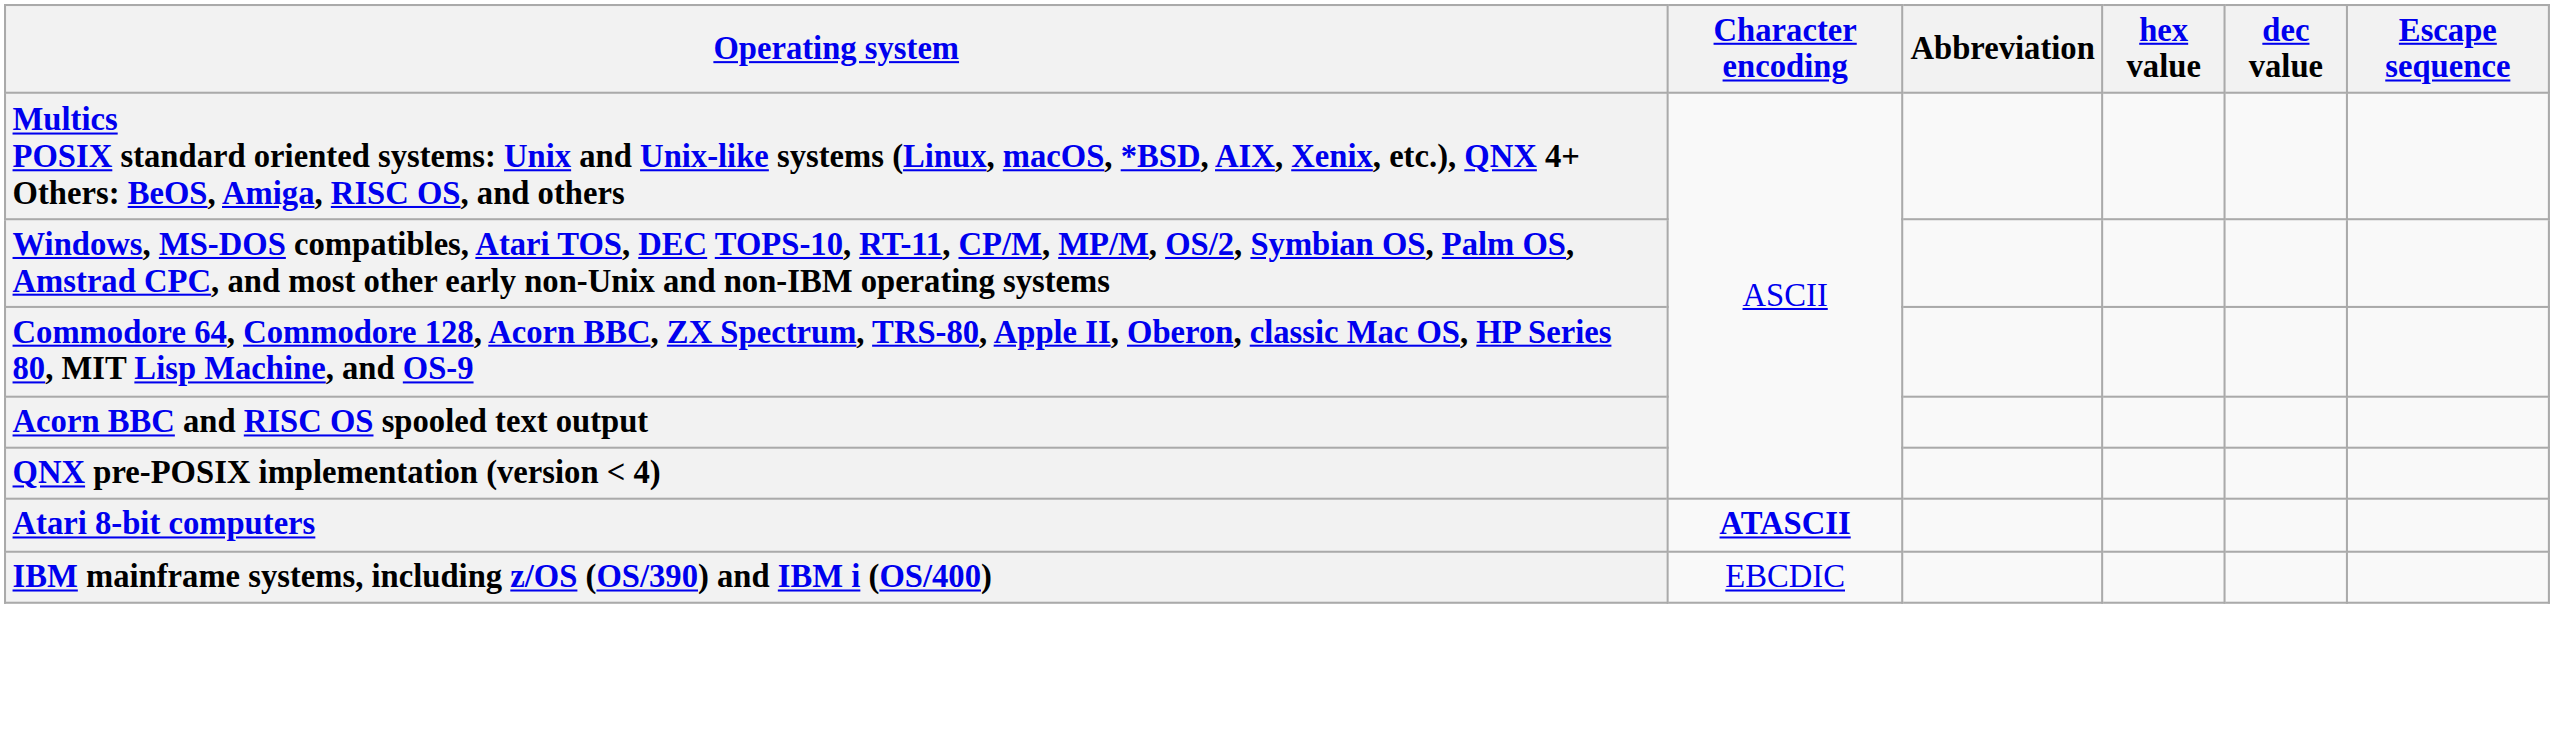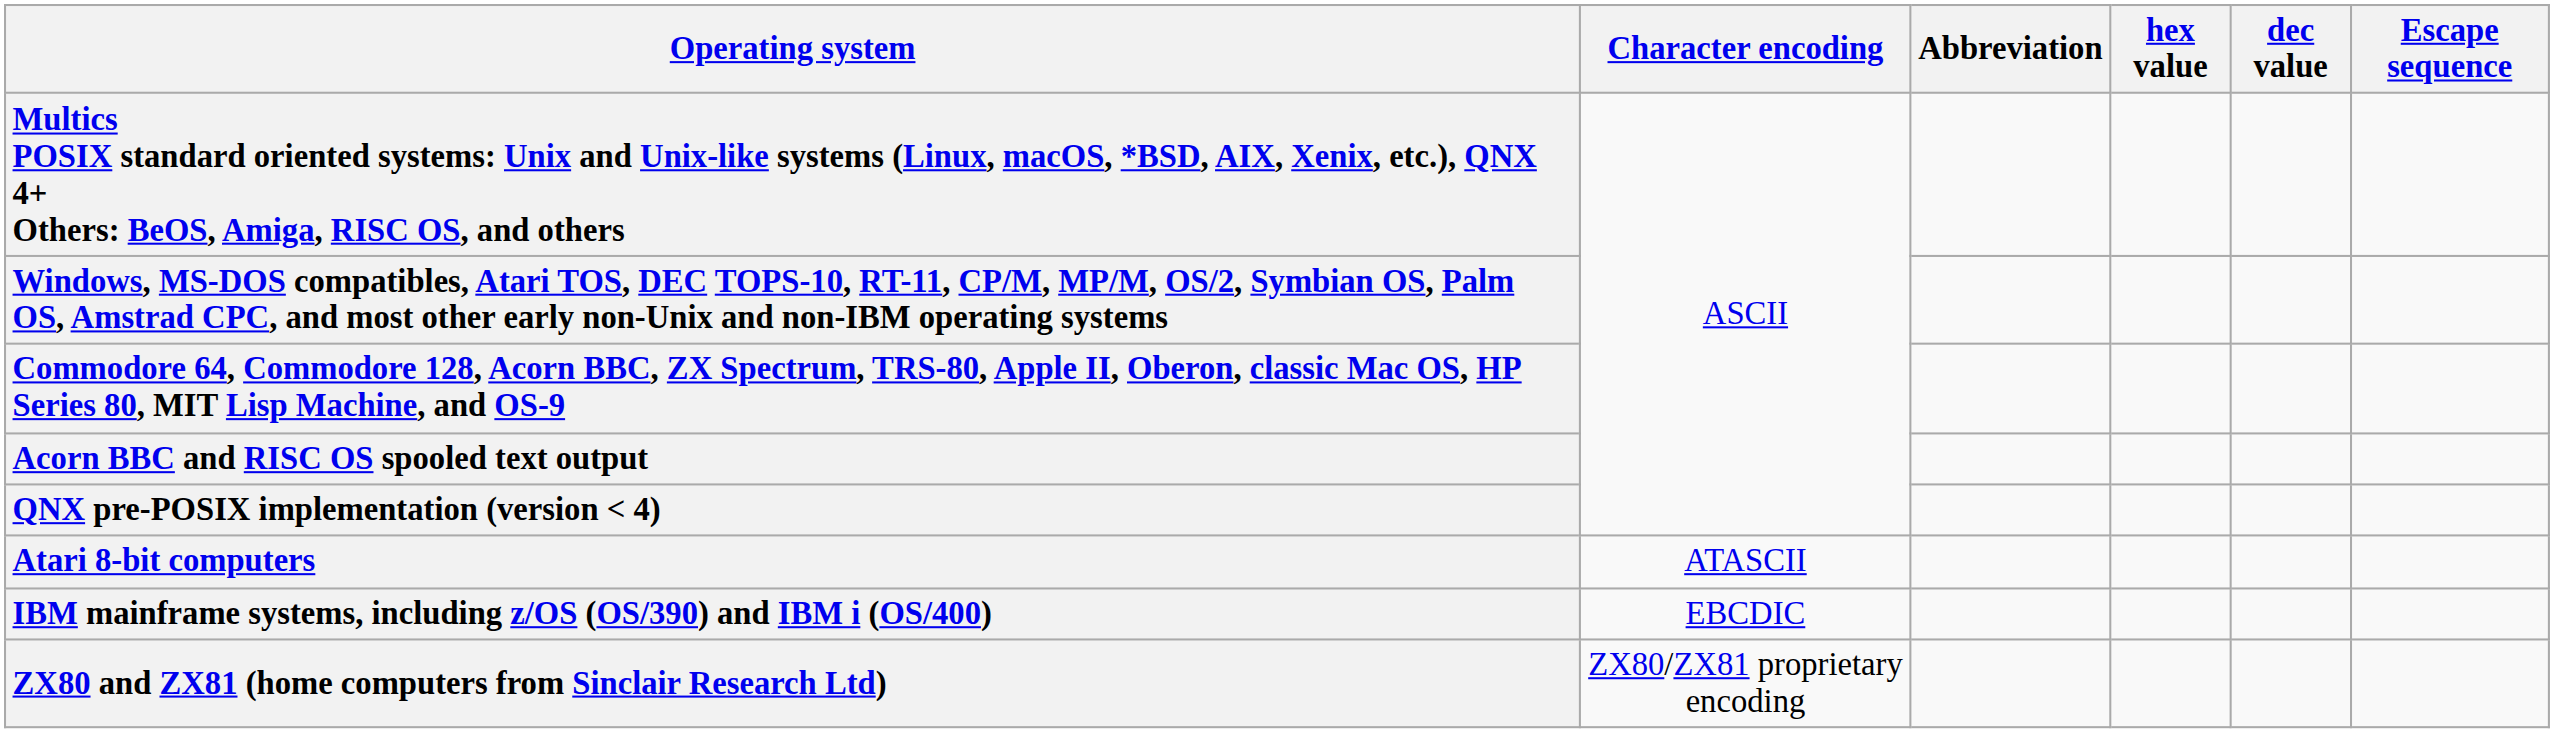Atari 8-bit computers | Character encoding: bold -> normal
+ row: ZX80 and ZX81 (home computers from Sinclair Research Ltd) | ZX80/ZX81 proprietary encoding
